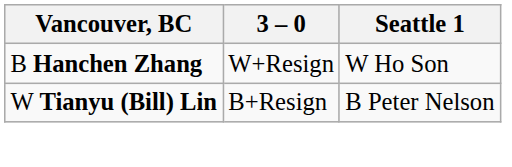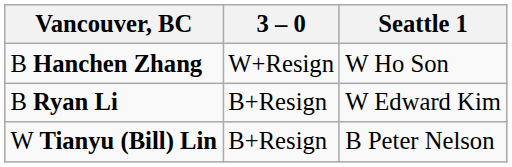+ row: B Ryan Li | B+Resign | W Edward Kim
